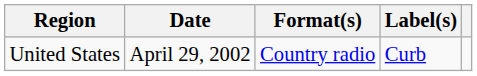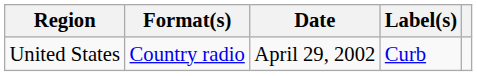columns swapped: Date <-> Format(s)
